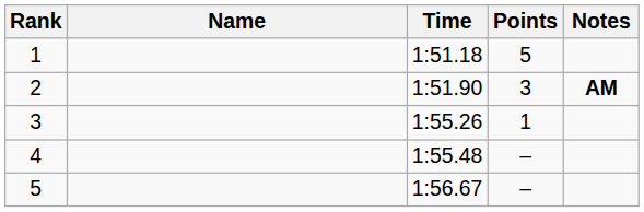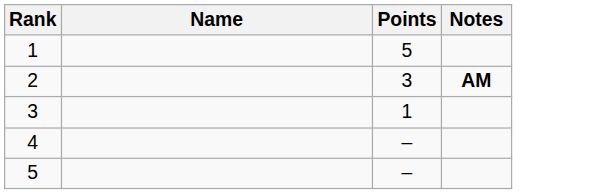- column: Time | 1:51.18 | 1:51.90 | 1:55.26 | 1:55.48 | 1:56.67
